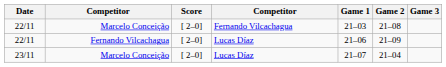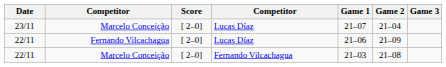rows swapped: 22/11 / Marcelo Conceição <-> 23/11
